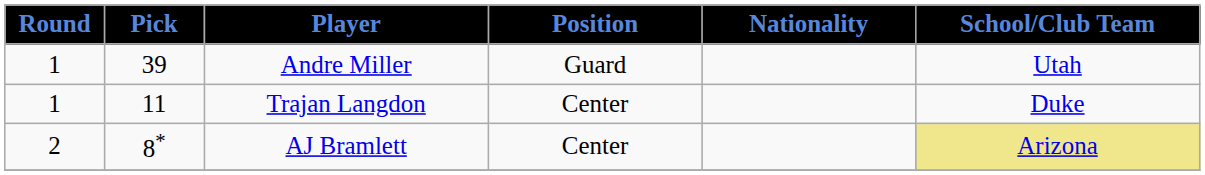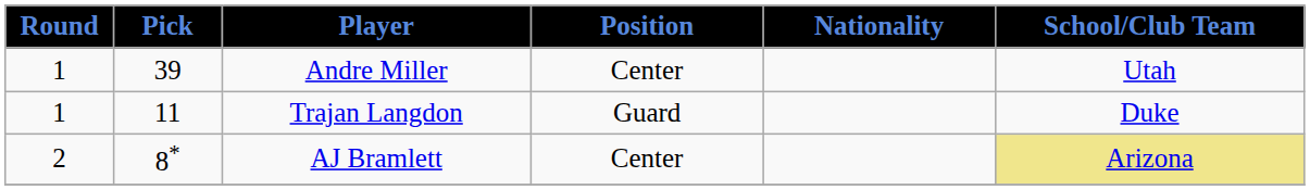Andre Miller | Position: Guard -> Center
Trajan Langdon | Position: Center -> Guard
